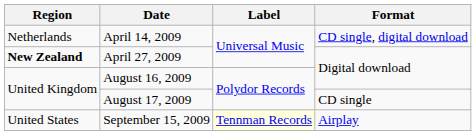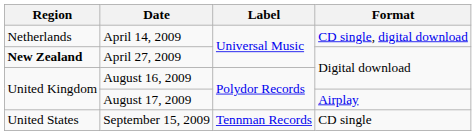August 17, 2009 | Format: CD single -> Airplay
September 15, 2009 | Label: lightyellow background -> no background
September 15, 2009 | Format: Airplay -> CD single
